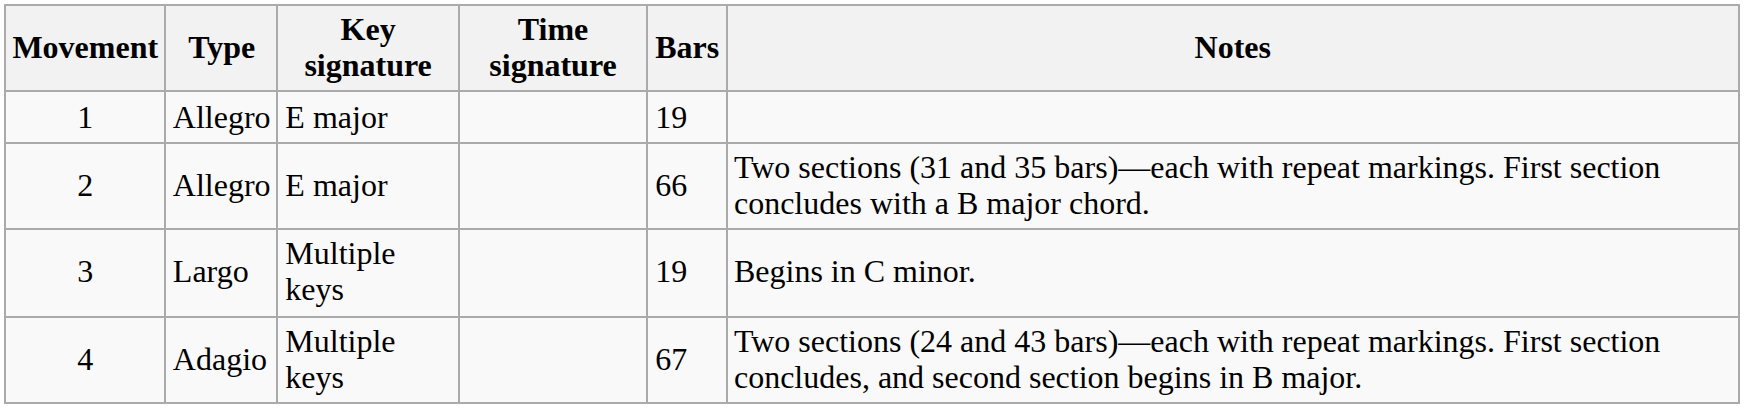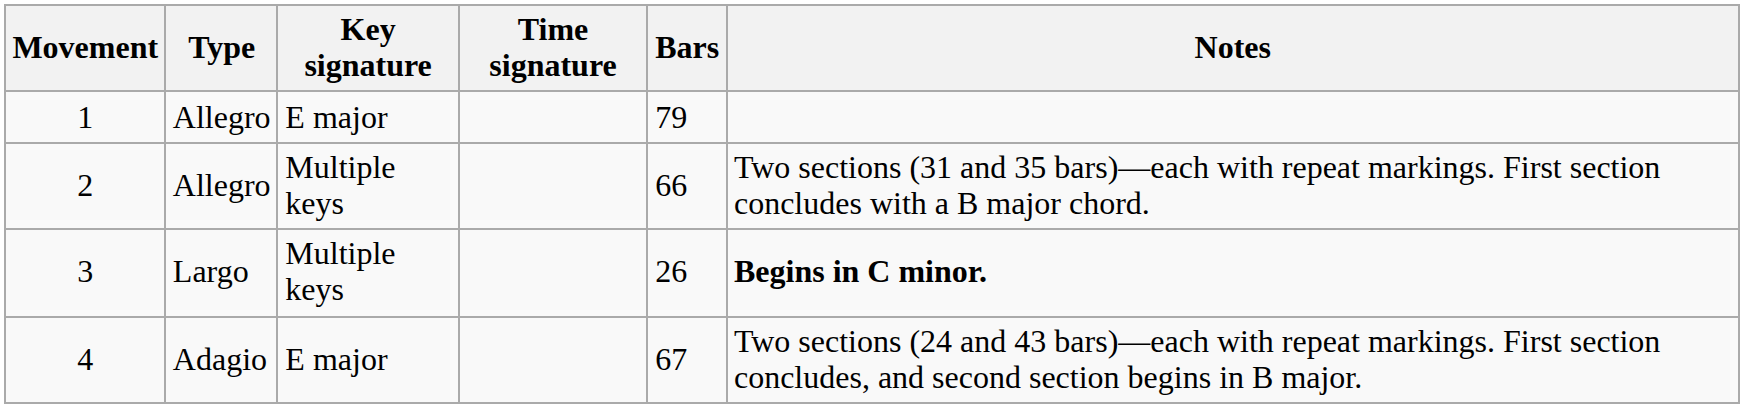1 | Bars: 19 -> 79
2 | Key signature: E major -> Multiple keys
3 | Bars: 19 -> 26
3 | Notes: normal -> bold
4 | Key signature: Multiple keys -> E major
